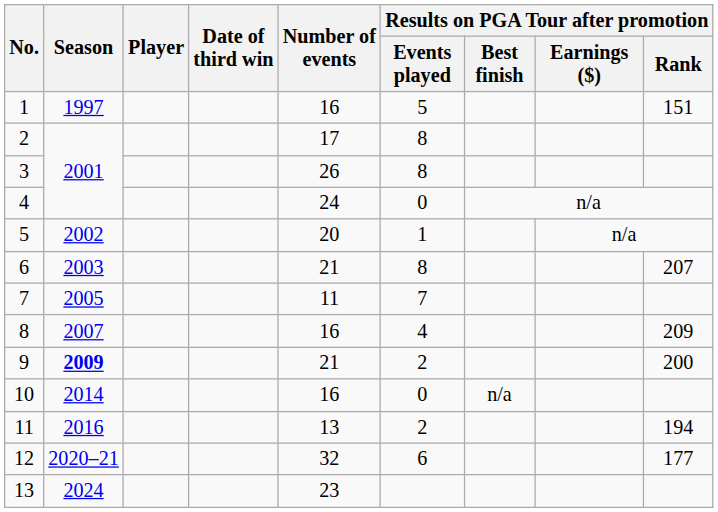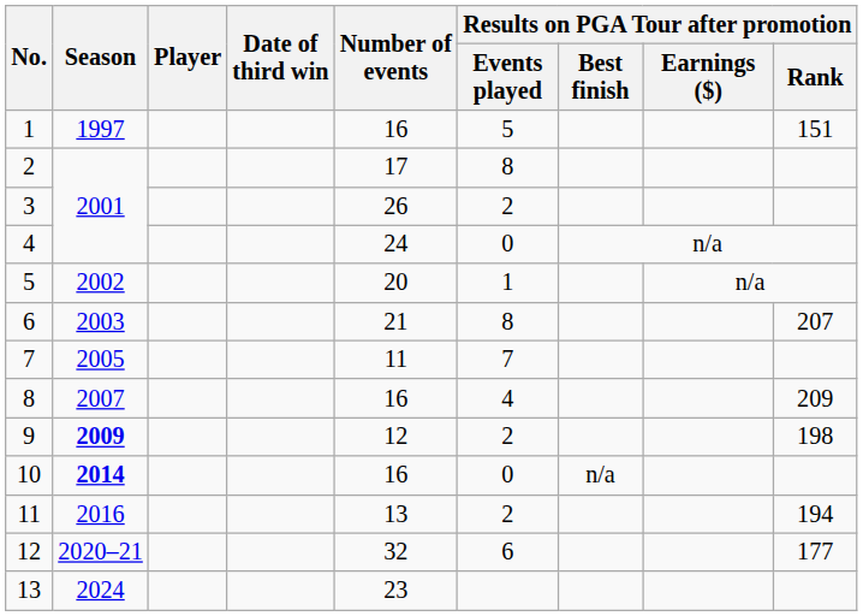3 | Results on PGA Tour after promotion / Events played: 8 -> 2
9 | Number of events: 21 -> 12
9 | Results on PGA Tour after promotion / Rank: 200 -> 198
10 | Season: normal -> bold
